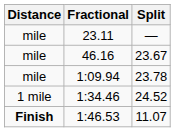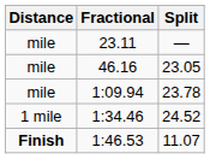46.16 | Split: 23.67 -> 23.05
